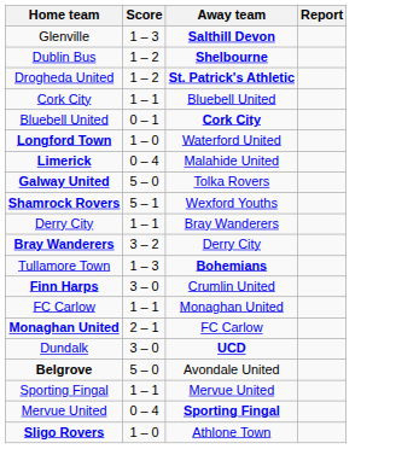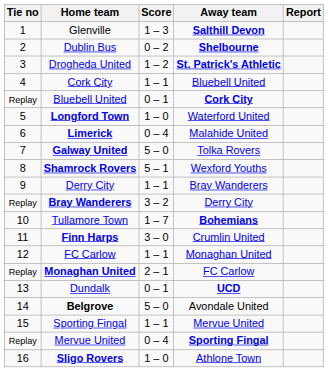+ column: Tie no | 1 | 2 | 3 | 4 | Replay | 5 | 6 | 7 | 8 | 9 | Replay | 10 | 11 | 12 | Replay | 13 | 14 | 15 | Replay | 16
Dublin Bus | Score: 1 – 2 -> 0 – 2
Tullamore Town | Score: 1 – 3 -> 1 – 7
Dundalk | Score: 3 – 0 -> 0 – 1
